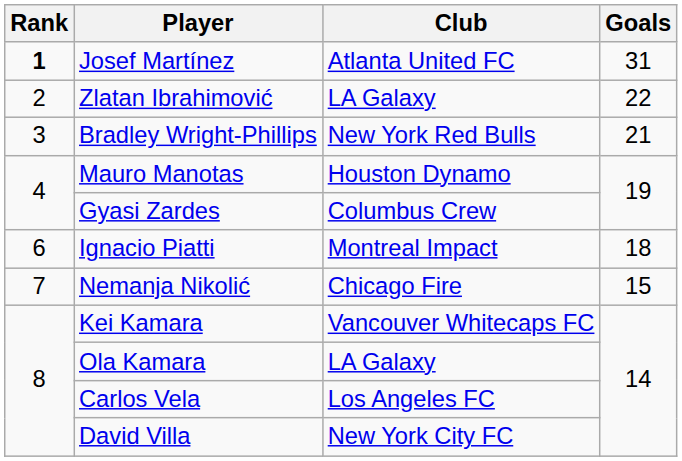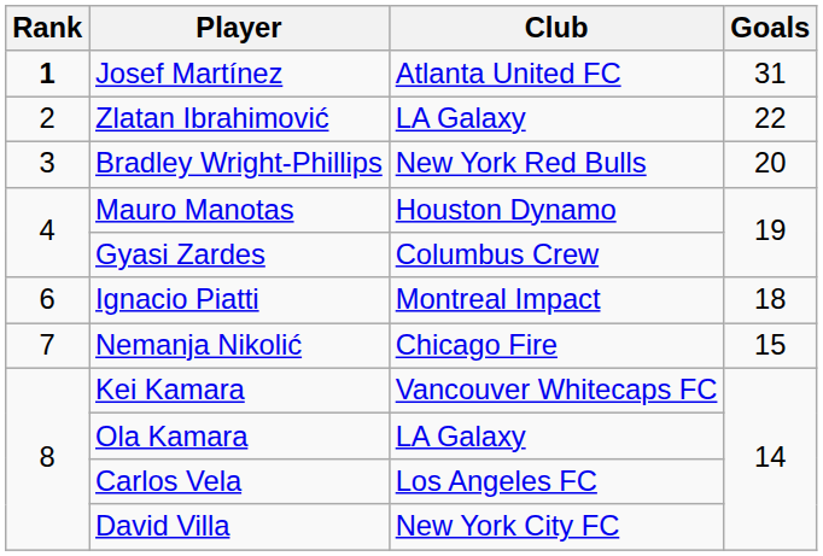Bradley Wright-Phillips | Goals: 21 -> 20
